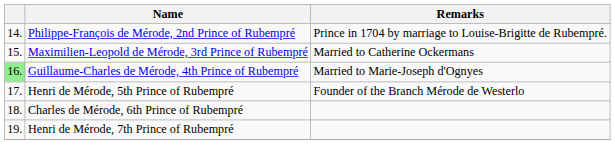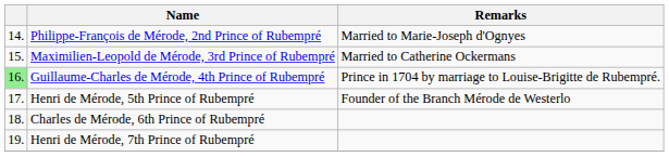Philippe-François de Mérode, 2nd Prince of Rubempré | Remarks: Prince in 1704 by marriage to Louise-Brigitte de Rubempré. -> Married to Marie-Joseph d'Ognyes
Guillaume-Charles de Mérode, 4th Prince of Rubempré | Remarks: Married to Marie-Joseph d'Ognyes -> Prince in 1704 by marriage to Louise-Brigitte de Rubempré.
